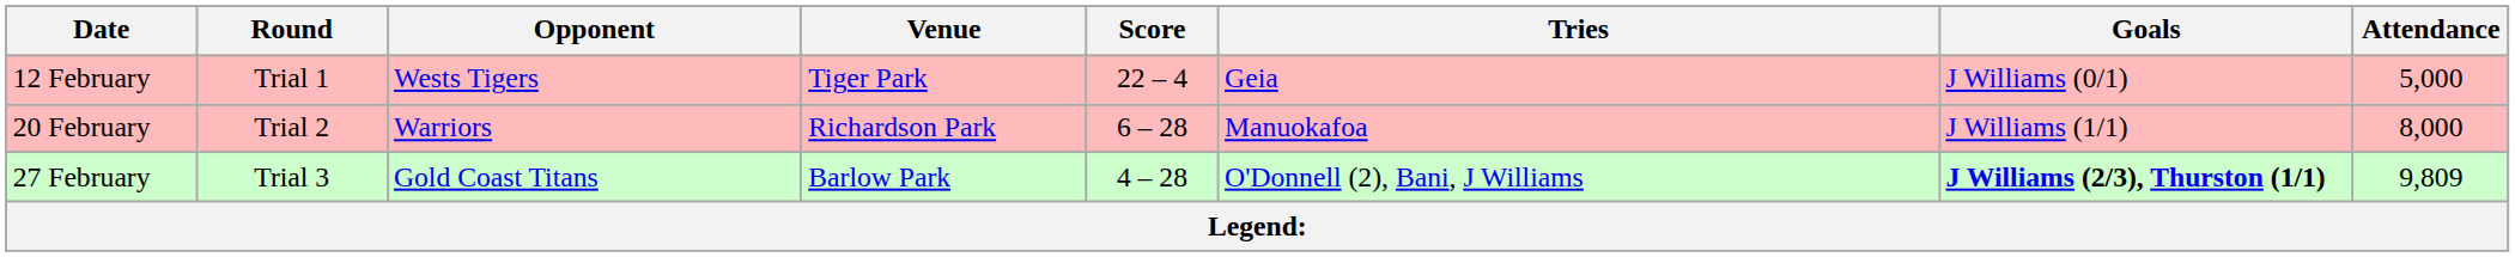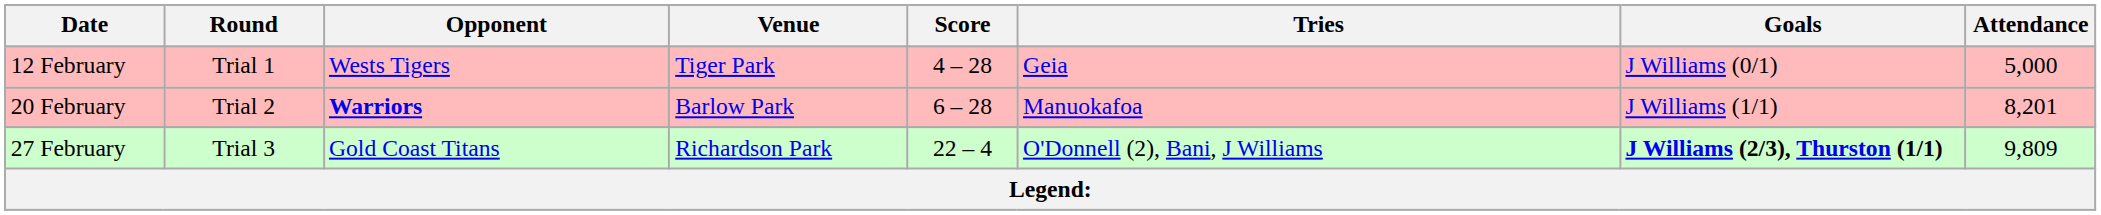12 February | Score: 22 – 4 -> 4 – 28
20 February | Opponent: normal -> bold
20 February | Venue: Richardson Park -> Barlow Park
20 February | Attendance: 8,000 -> 8,201
27 February | Venue: Barlow Park -> Richardson Park
27 February | Score: 4 – 28 -> 22 – 4
